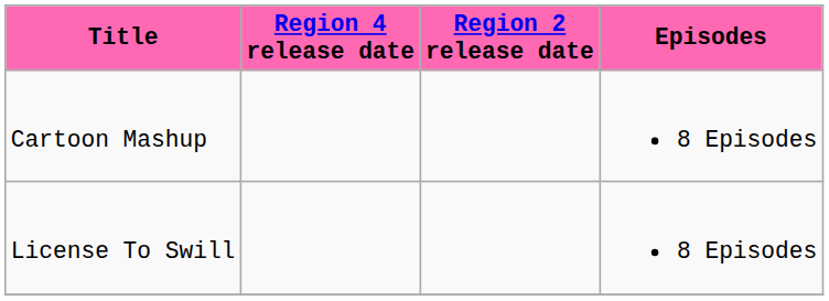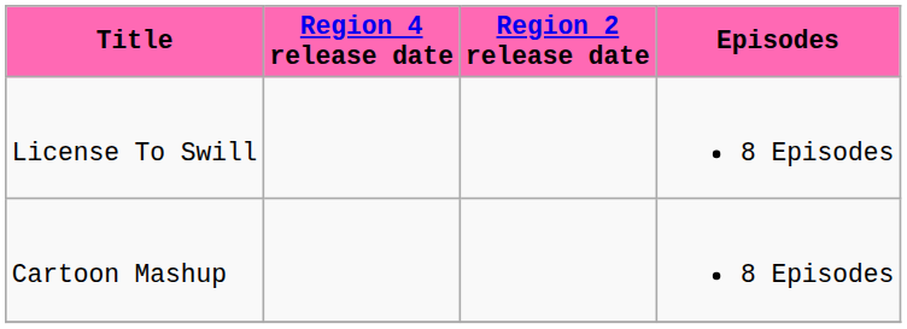rows swapped: License To Swill <-> Cartoon Mashup
